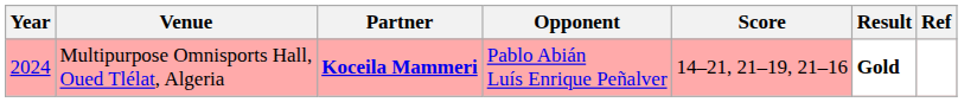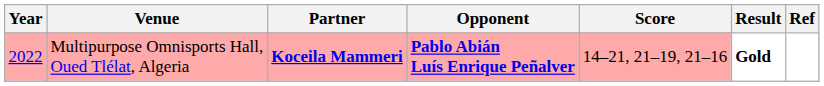Multipurpose Omnisports Hall, Oued Tlélat, Algeria | Year: 2024 -> 2022
Multipurpose Omnisports Hall, Oued Tlélat, Algeria | Opponent: normal -> bold
